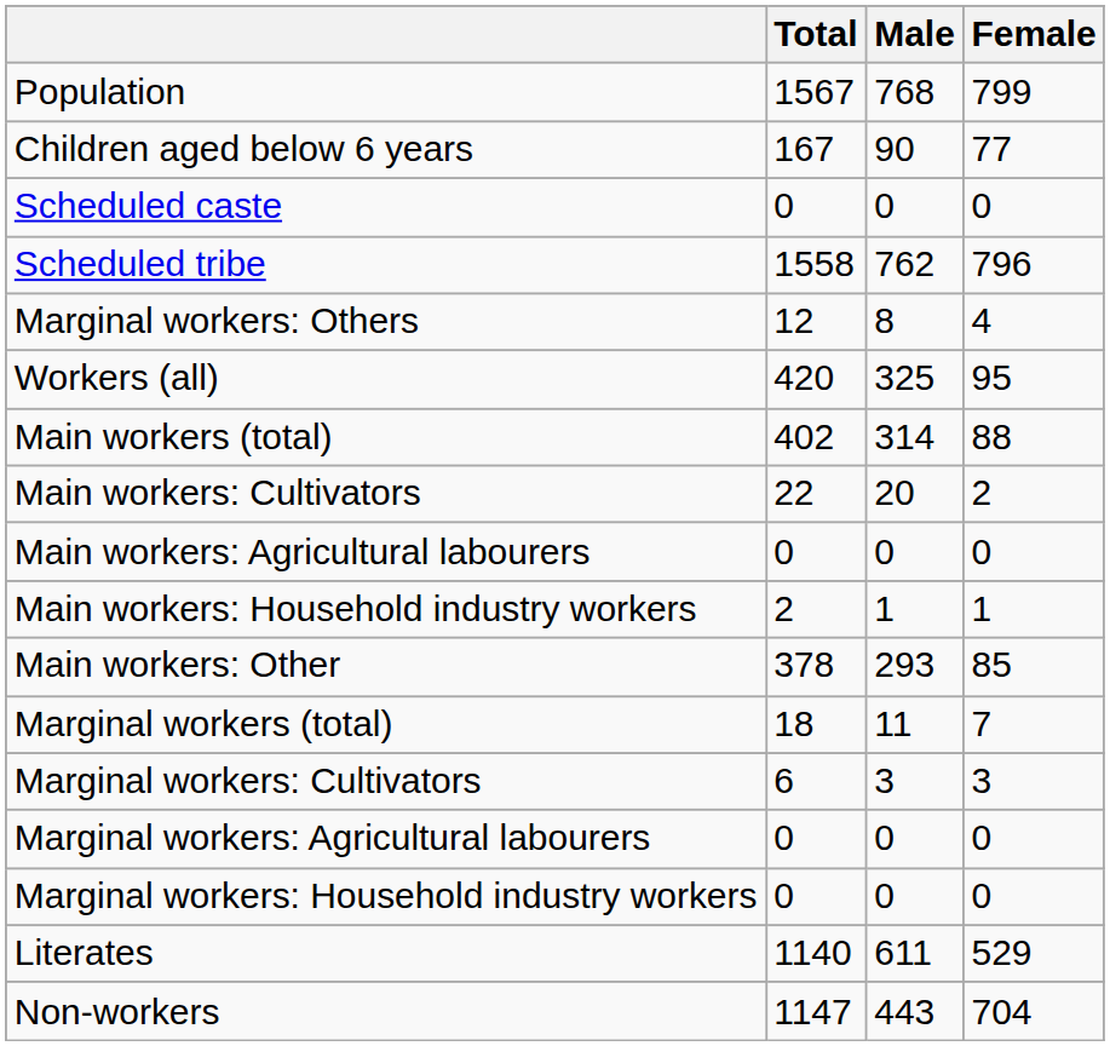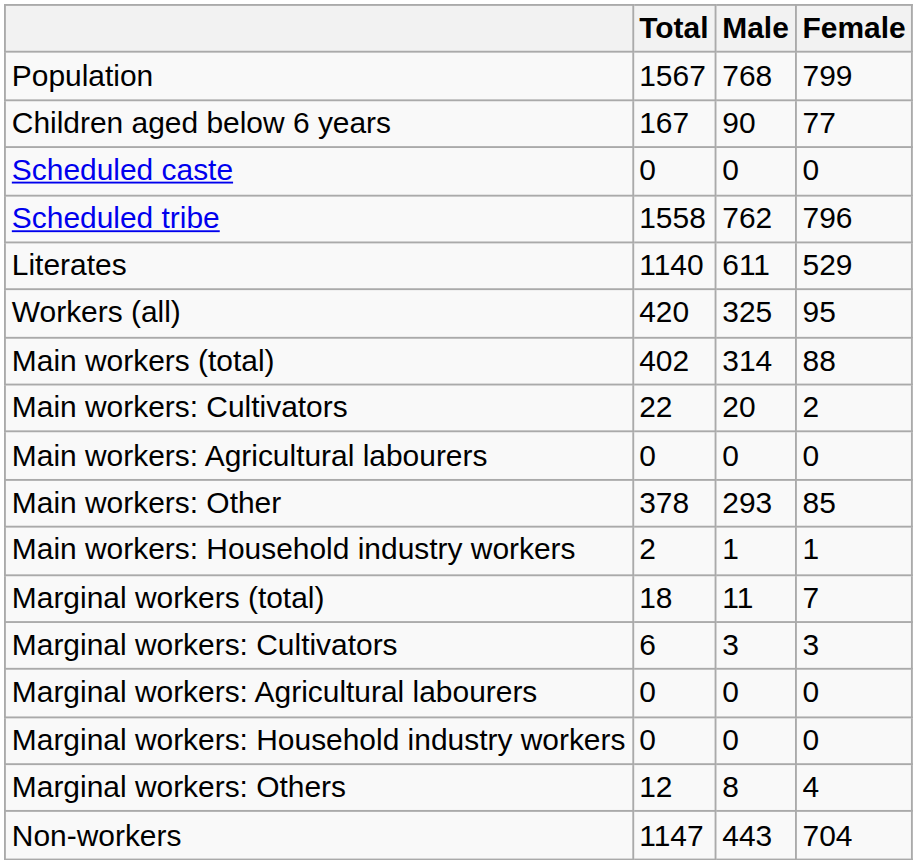rows swapped: Literates <-> Marginal workers: Others
rows swapped: Main workers: Household industry workers <-> Main workers: Other
